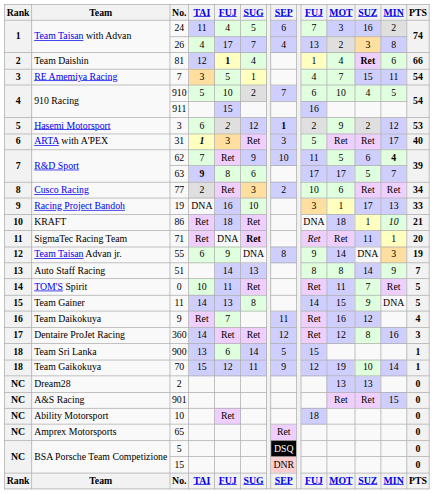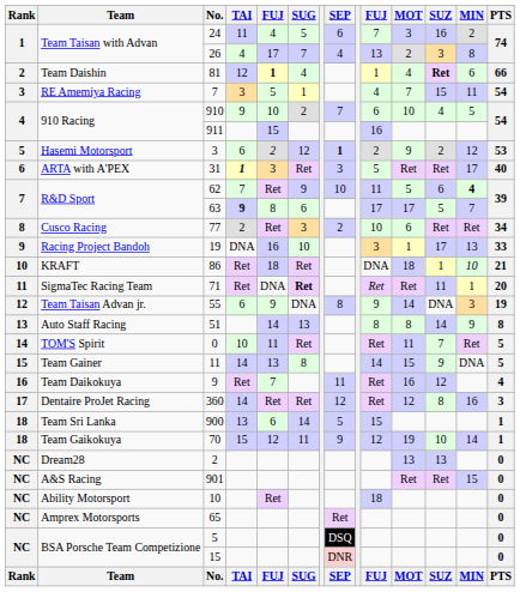910 | TAI: 5 -> 9
51 | PTS: 7 -> 8
